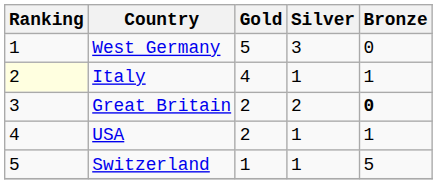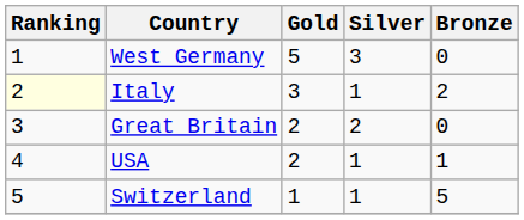Italy | Gold: 4 -> 3
Italy | Bronze: 1 -> 2
Great Britain | Bronze: bold -> normal
